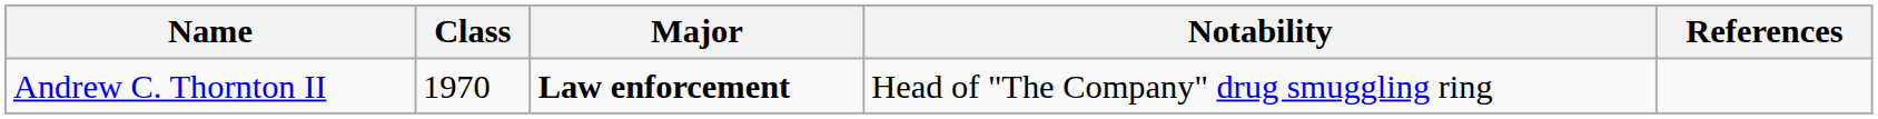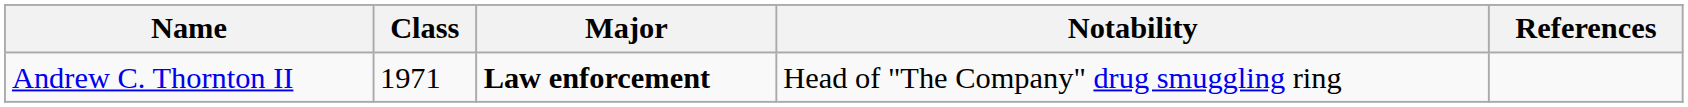Andrew C. Thornton II | Class: 1970 -> 1971
